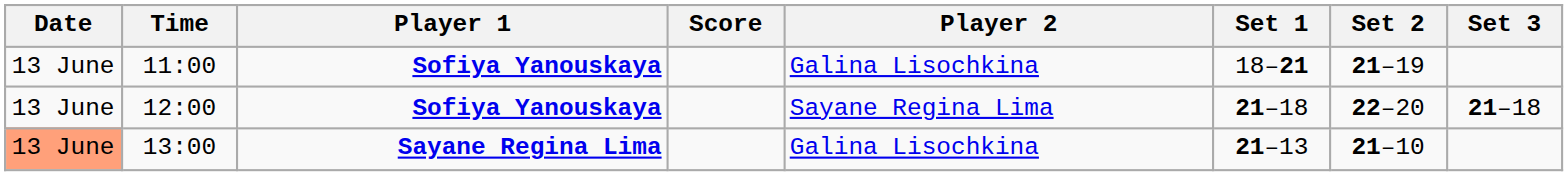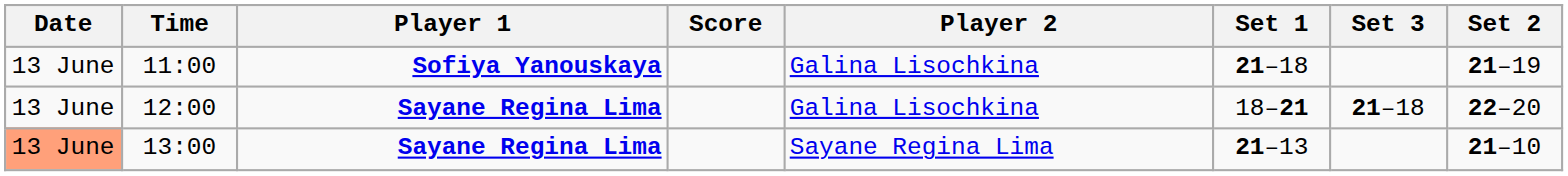columns swapped: Set 2 <-> Set 3
11:00 | Set 1: 18–21 -> 21–18
12:00 | Player 1: Sofiya Yanouskaya -> Sayane Regina Lima
12:00 | Player 2: Sayane Regina Lima -> Galina Lisochkina
12:00 | Set 1: 21–18 -> 18–21
13:00 | Player 2: Galina Lisochkina -> Sayane Regina Lima
